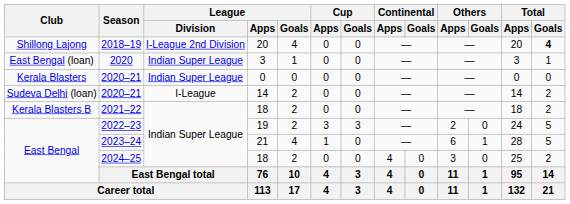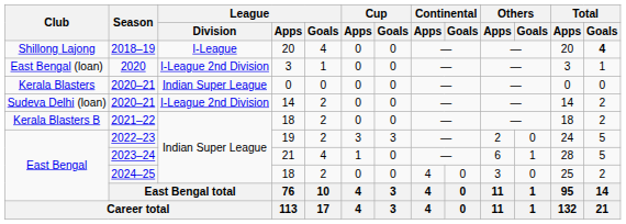2018–19 | League / Division: I-League 2nd Division -> I-League
2020 | League / Division: Indian Super League -> I-League 2nd Division
2020–21 / 14 | League / Division: I-League -> I-League 2nd Division
